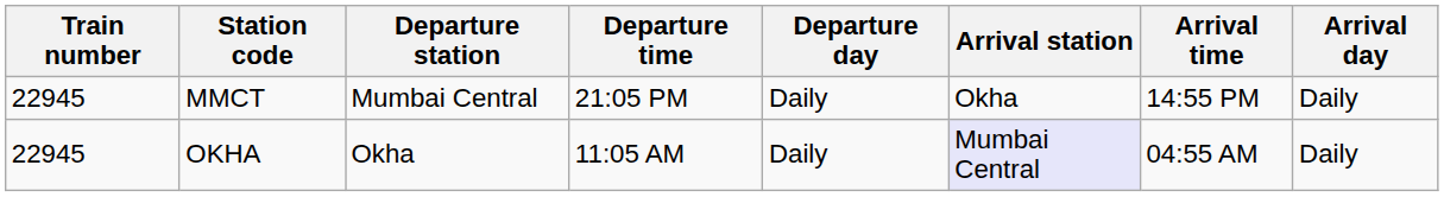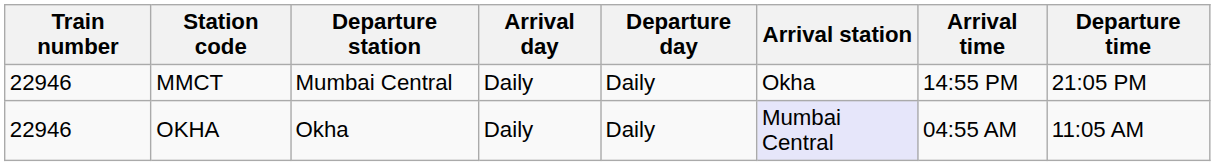columns swapped: Departure time <-> Arrival day
MMCT | Train number: 22945 -> 22946
OKHA | Train number: 22945 -> 22946
